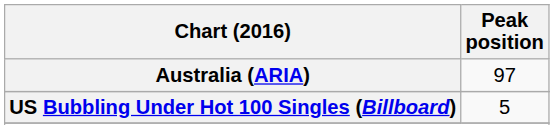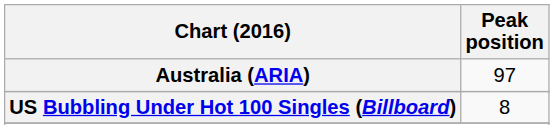US Bubbling Under Hot 100 Singles (Billboard) | Peak position: 5 -> 8
